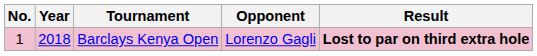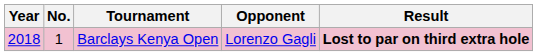columns swapped: No. <-> Year
